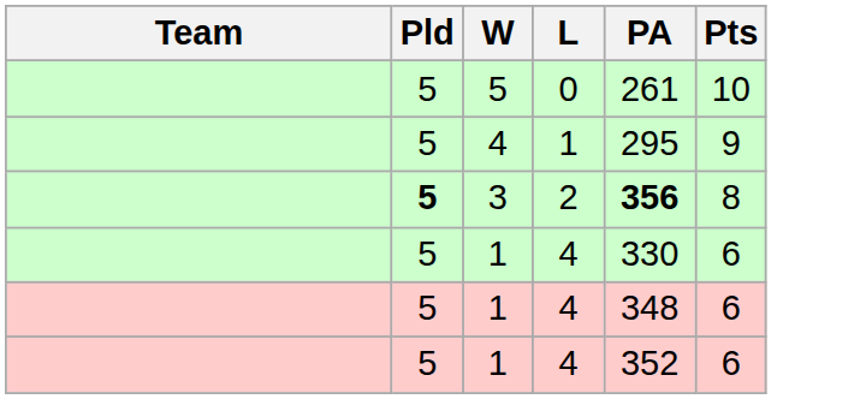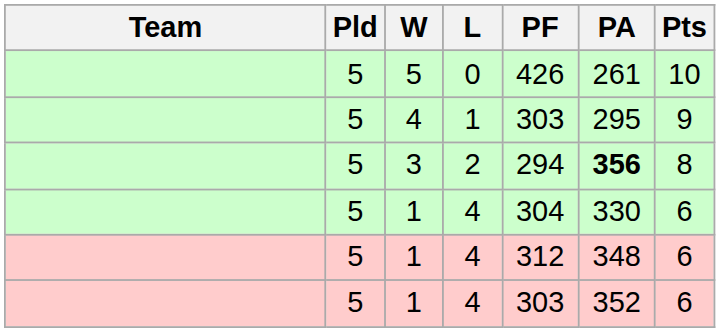+ column: PF | 426 | 303 | 294 | 304 | 312 | 303
3 | Pld: bold -> normal
